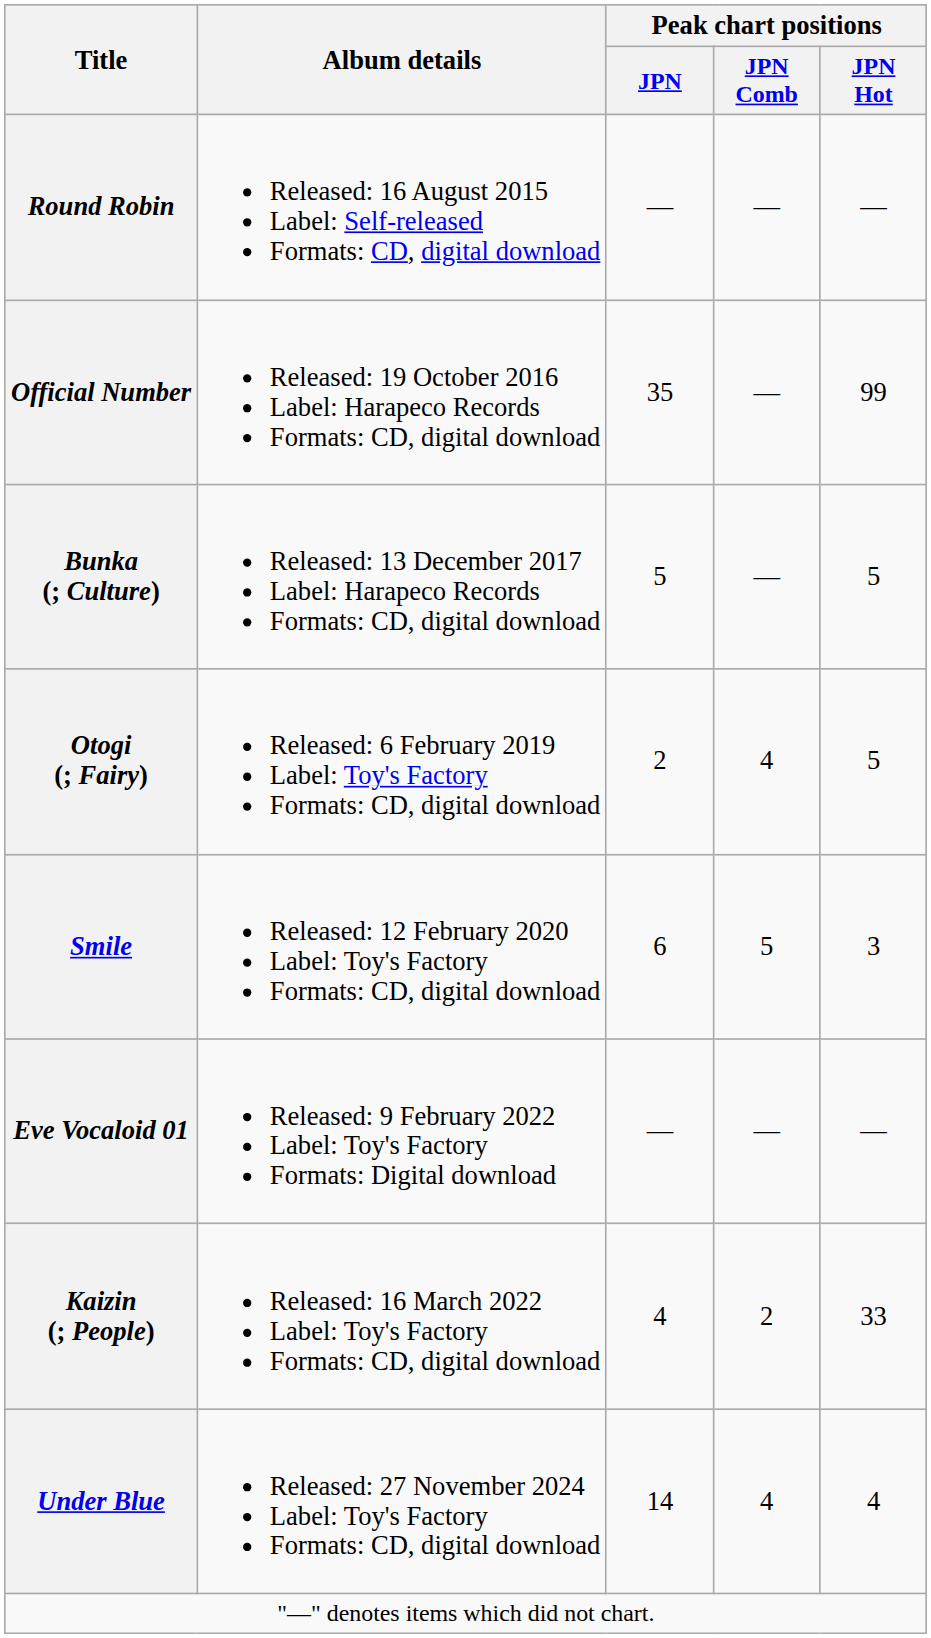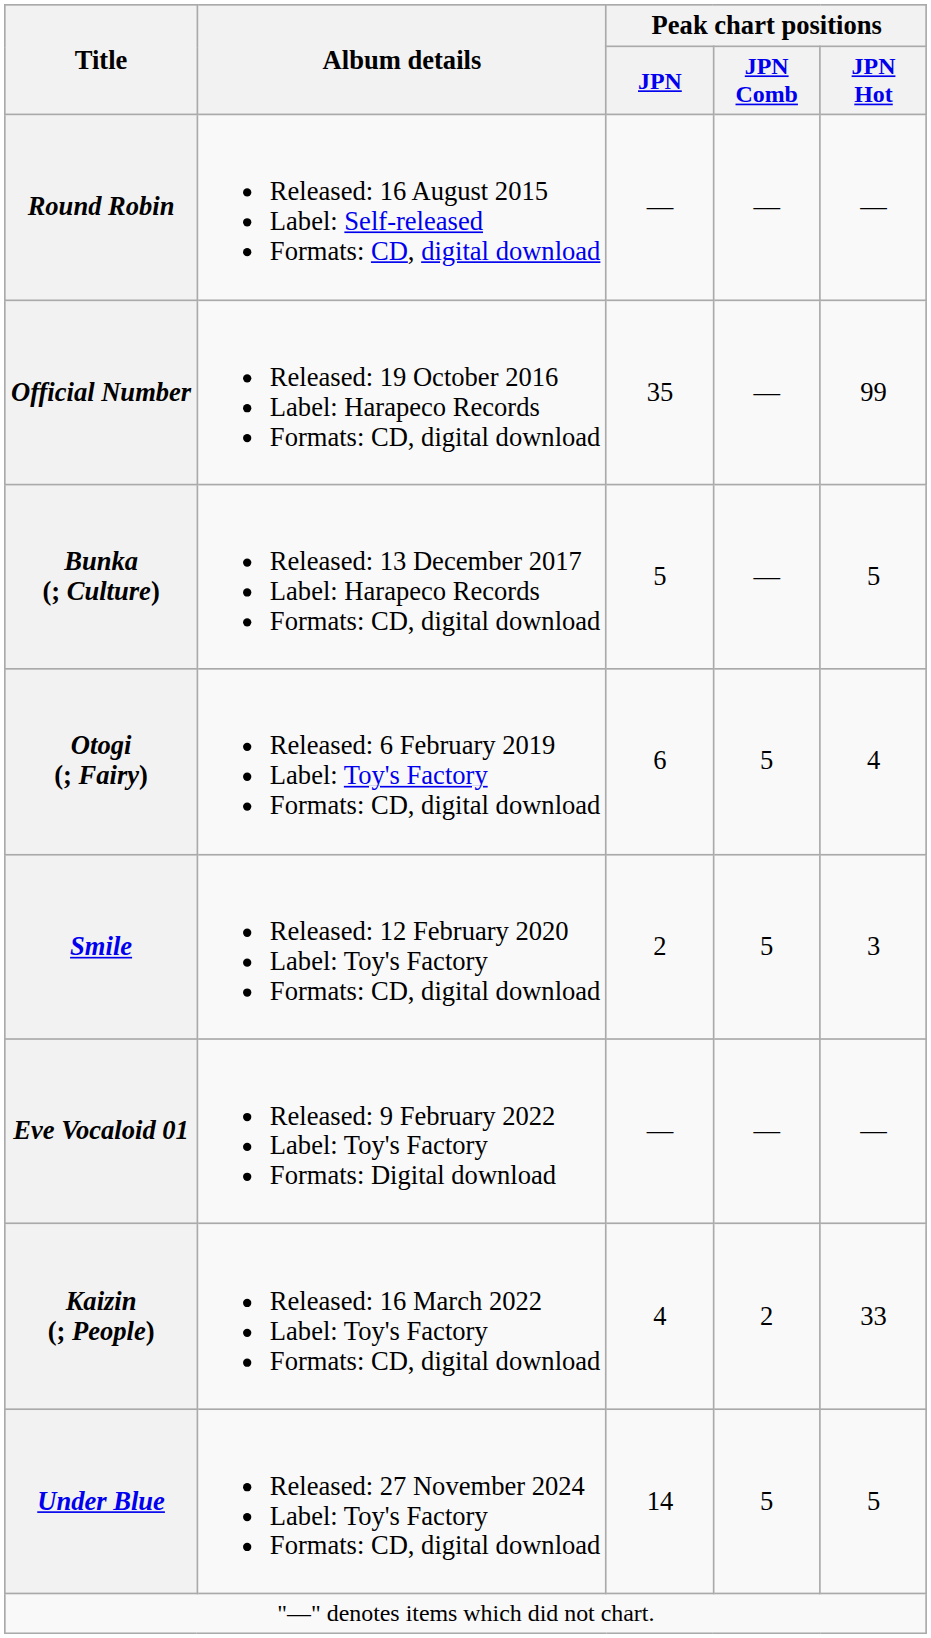Otogi (; Fairy) | Peak chart positions / JPN: 2 -> 6
Otogi (; Fairy) | Peak chart positions / JPN Comb: 4 -> 5
Otogi (; Fairy) | Peak chart positions / JPN Hot: 5 -> 4
Smile | Peak chart positions / JPN: 6 -> 2
Under Blue | Peak chart positions / JPN Comb: 4 -> 5
Under Blue | Peak chart positions / JPN Hot: 4 -> 5
